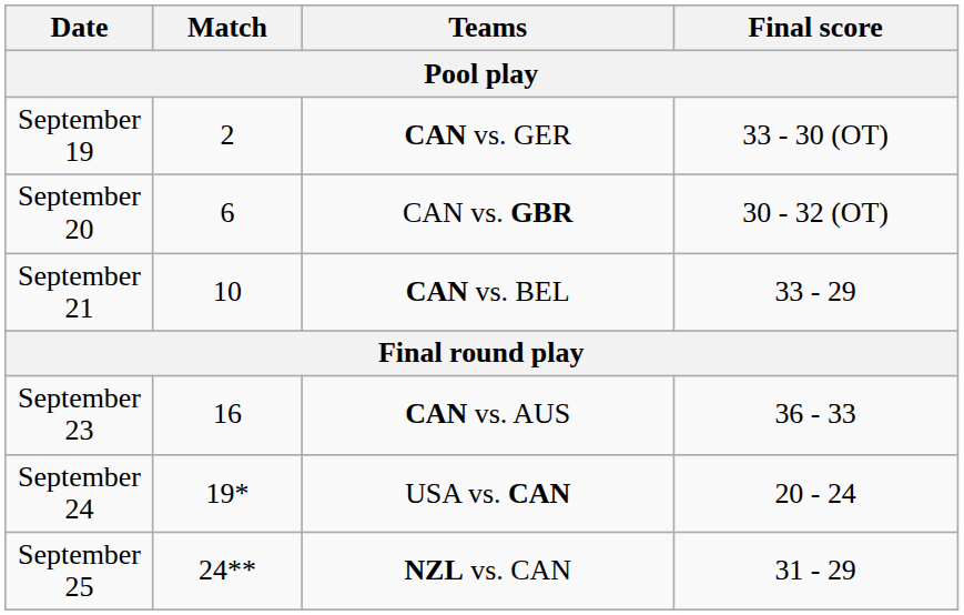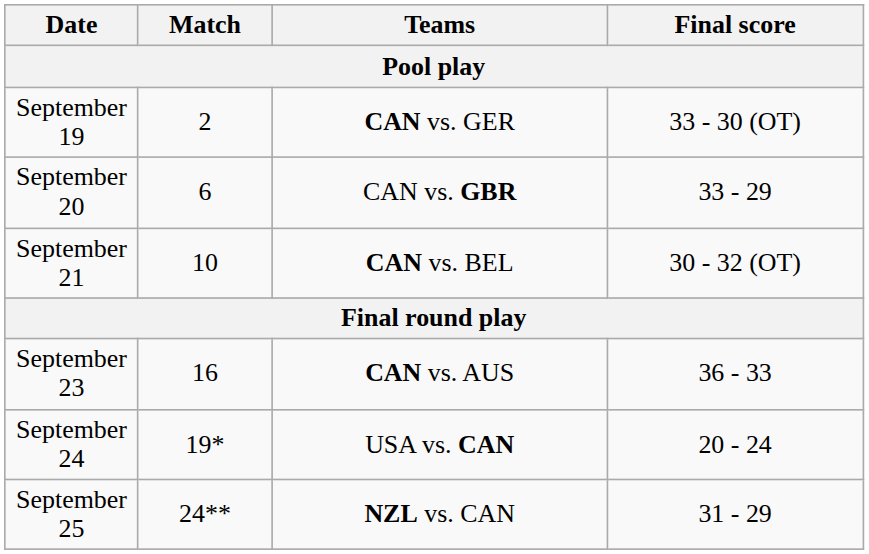September 20 | Final score: 30 - 32 (OT) -> 33 - 29
September 21 | Final score: 33 - 29 -> 30 - 32 (OT)
